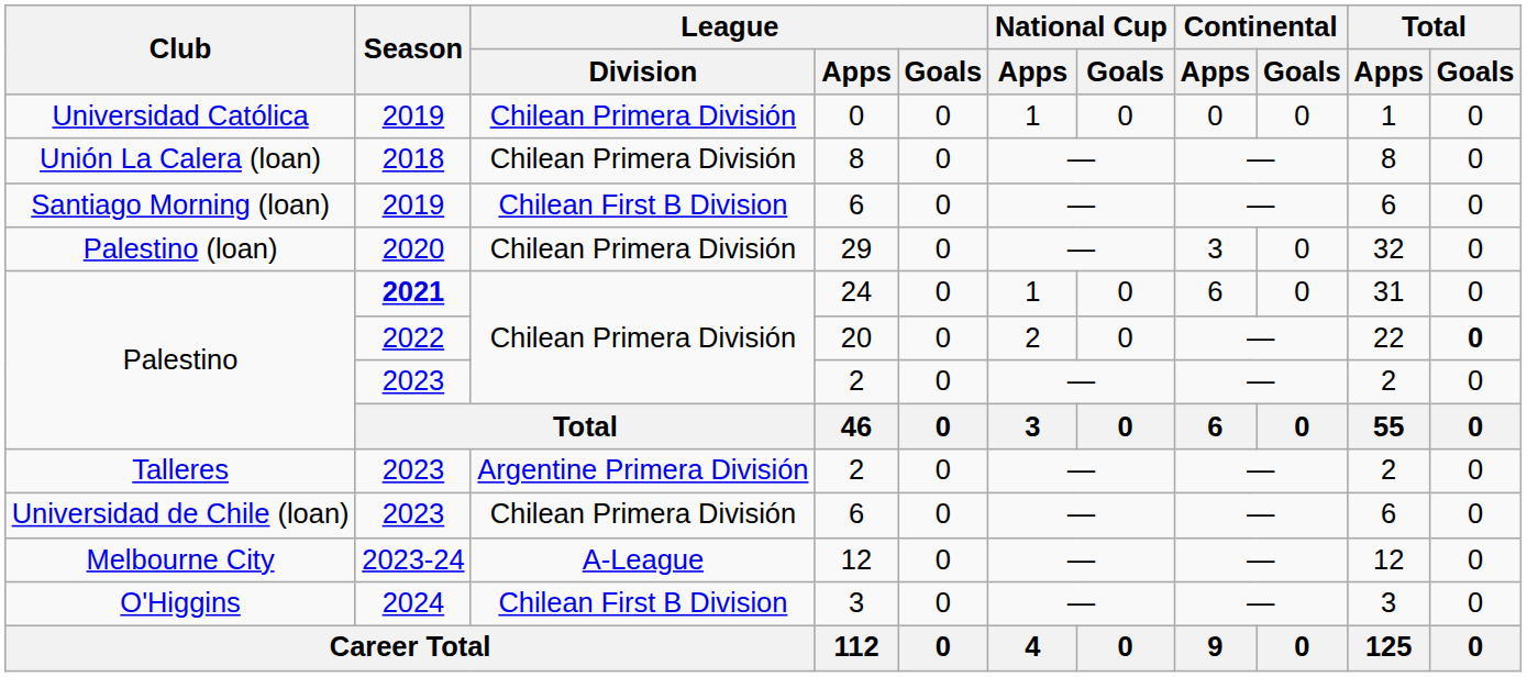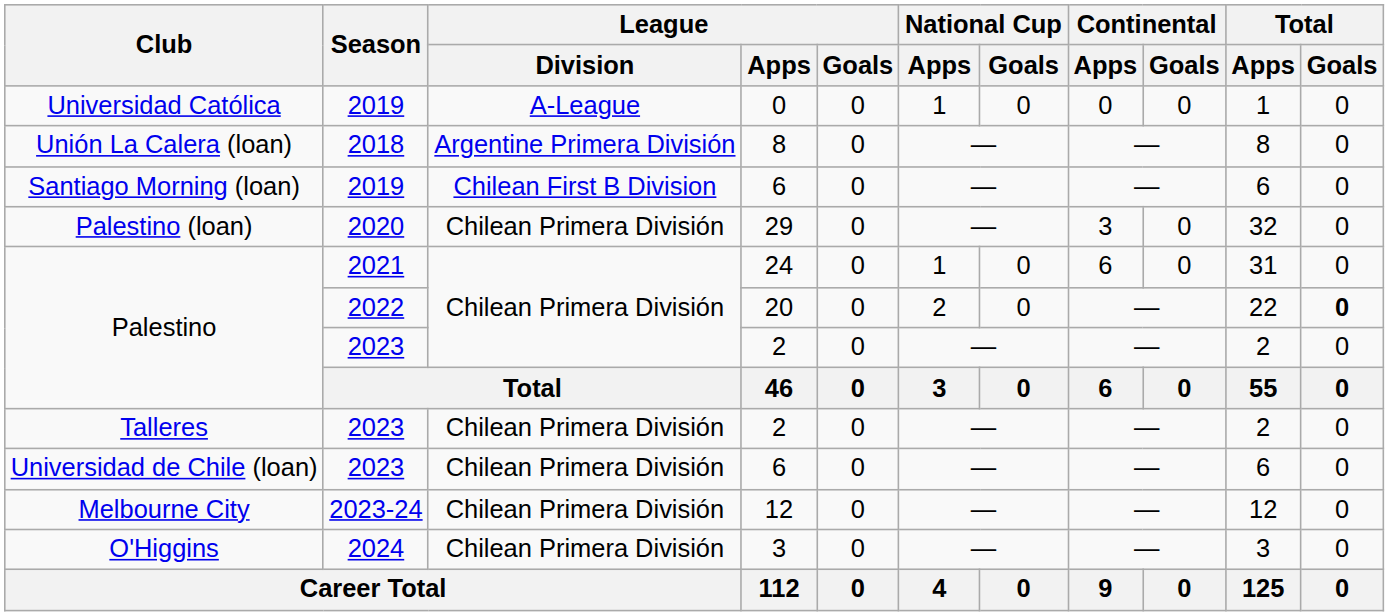Universidad Católica | League / Division: Chilean Primera División -> A-League
Unión La Calera (loan) | League / Division: Chilean Primera División -> Argentine Primera División
Palestino / 24 | Season: bold -> normal
Talleres | League / Division: Argentine Primera División -> Chilean Primera División
Melbourne City | League / Division: A-League -> Chilean Primera División
O'Higgins | League / Division: Chilean First B Division -> Chilean Primera División
